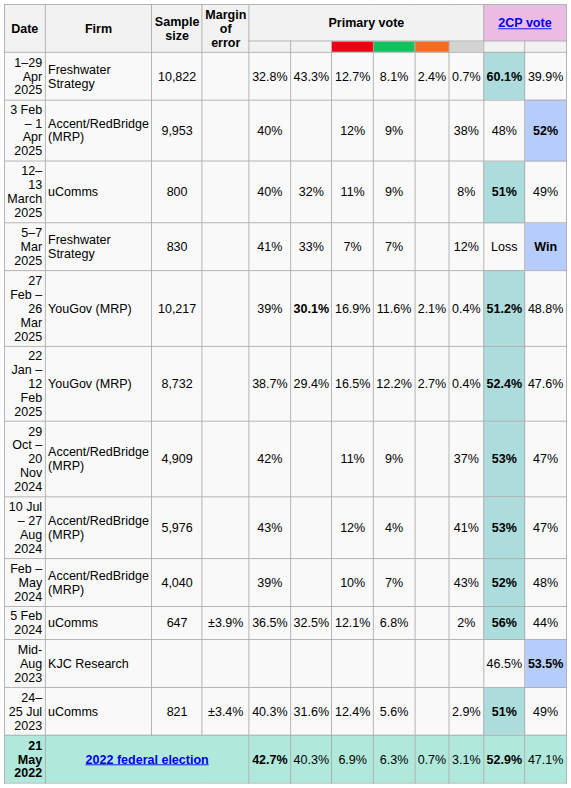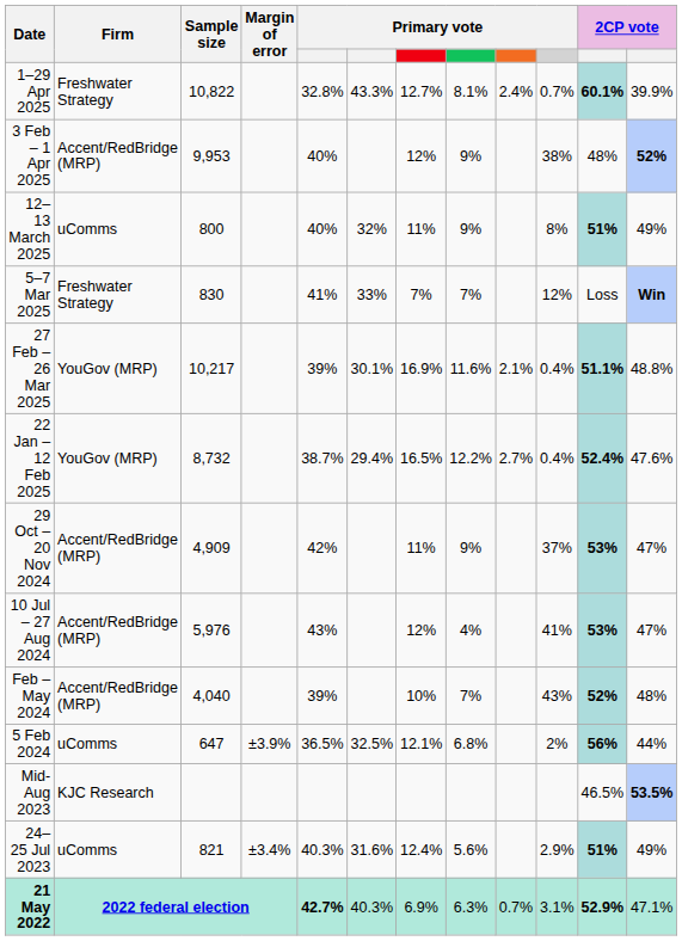27 Feb – 26 Mar 2025 | column 6: bold -> normal
27 Feb – 26 Mar 2025 | column 11: 51.2% -> 51.1%
